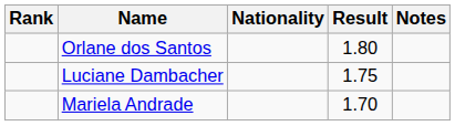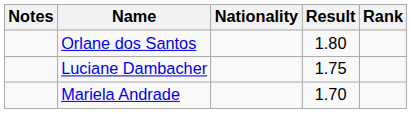columns swapped: Rank <-> Notes
